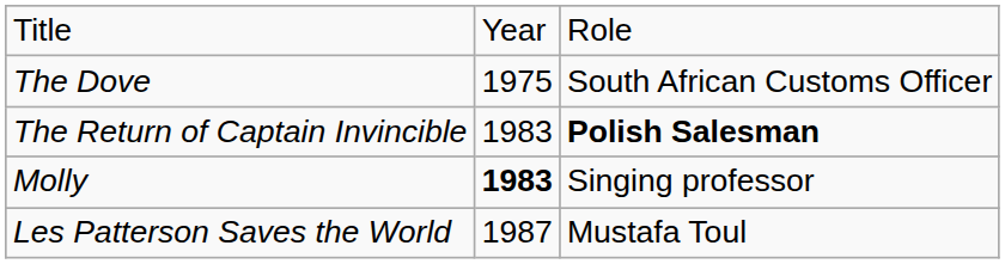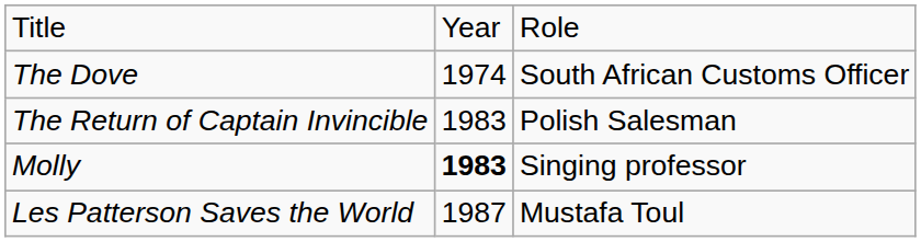The Dove | column 2: 1975 -> 1974
The Return of Captain Invincible | column 3: bold -> normal
